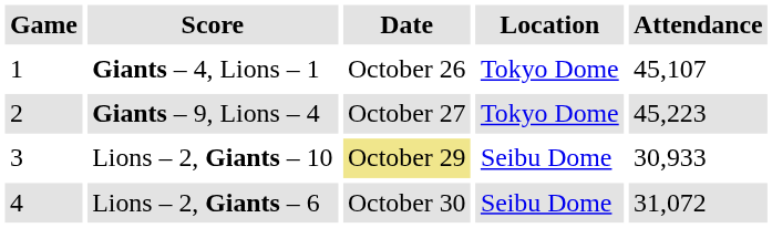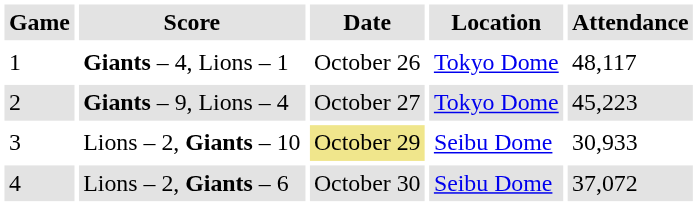Giants – 4, Lions – 1 | Attendance: 45,107 -> 48,117
Lions – 2, Giants – 6 | Attendance: 31,072 -> 37,072
